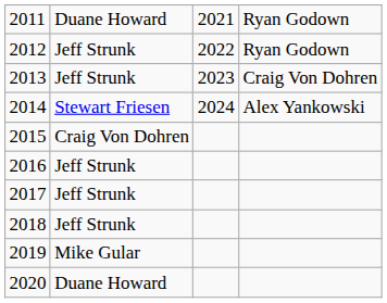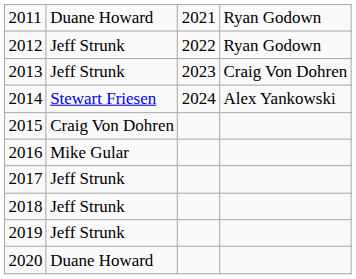2016 | column 2: Jeff Strunk -> Mike Gular
2019 | column 2: Mike Gular -> Jeff Strunk
